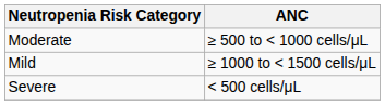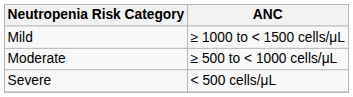rows swapped: Mild <-> Moderate
